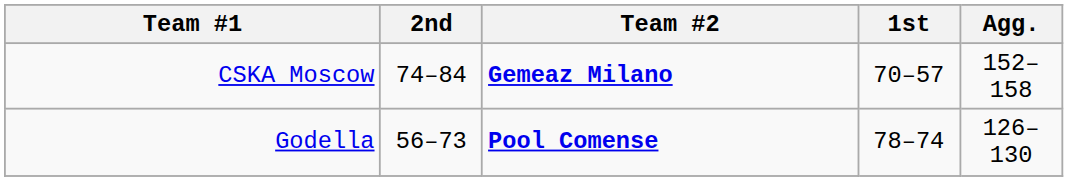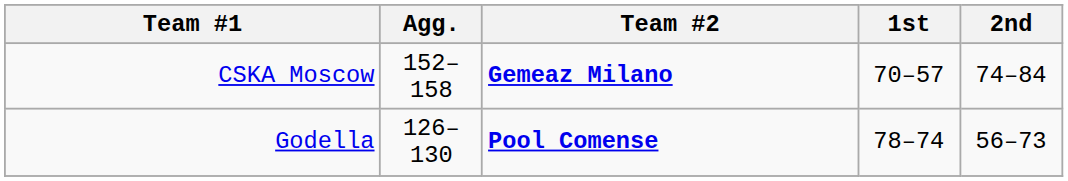columns swapped: Agg. <-> 2nd
